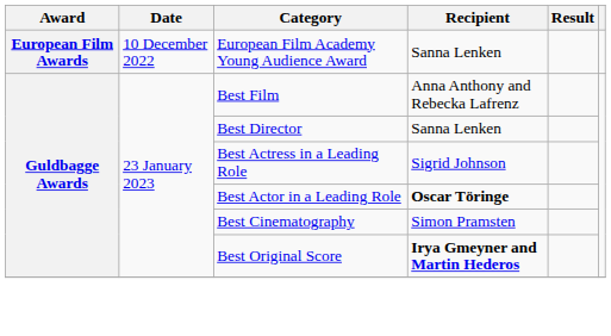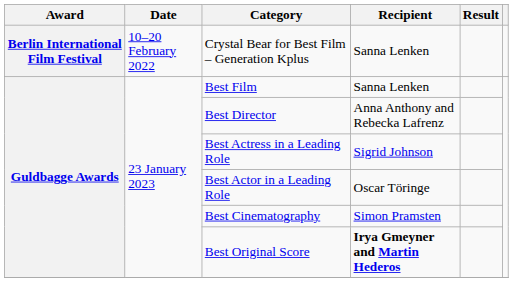+ row: Berlin International Film Festival | 10–20 February 2022 | Crystal Bear for Best Film – Generation Kplus | Sanna Lenken
- row: European Film Awards | 10 December 2022 | European Film Academy Young Audience Award | Sanna Lenken
Best Film | Recipient: Anna Anthony and Rebecka Lafrenz -> Sanna Lenken
Best Director | Recipient: Sanna Lenken -> Anna Anthony and Rebecka Lafrenz
Best Actor in a Leading Role | Recipient: bold -> normal
